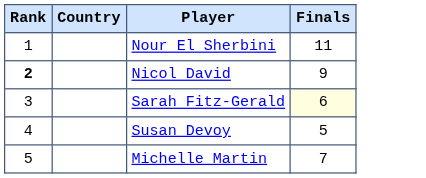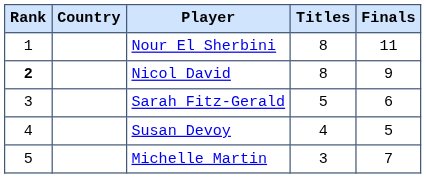+ column: Titles | 8 | 8 | 5 | 4 | 3
Sarah Fitz-Gerald | Finals: lightyellow background -> no background
